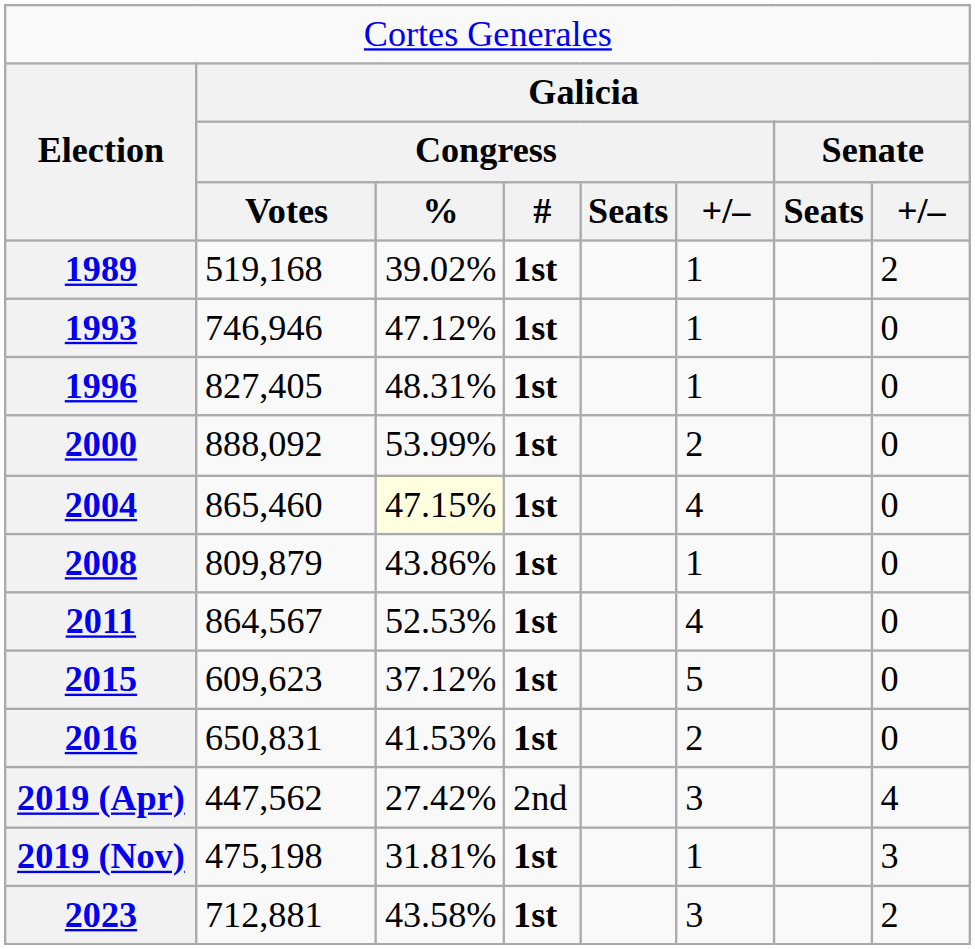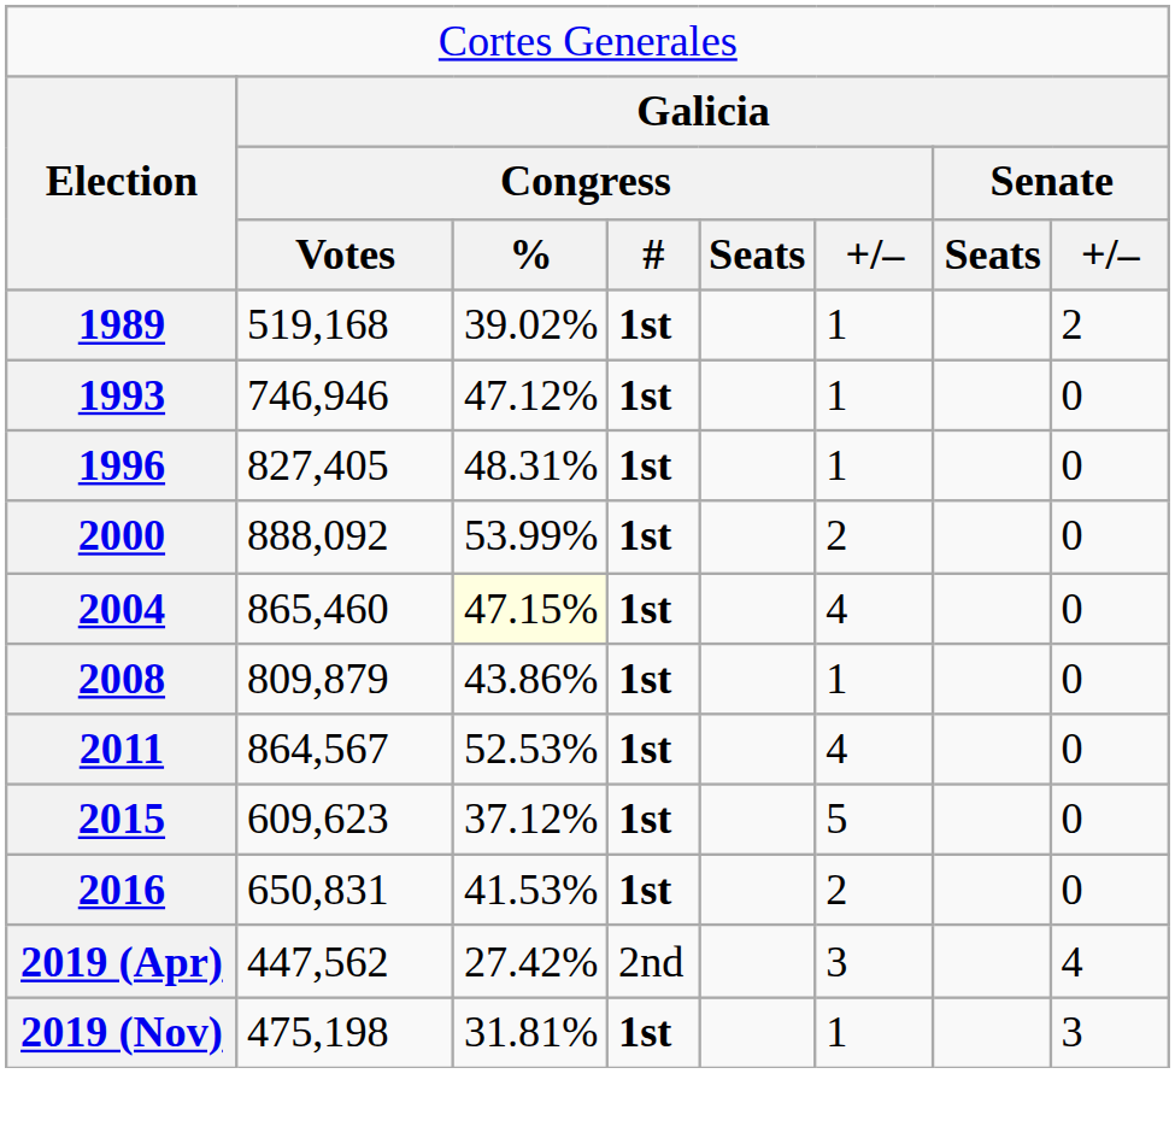- row: 2023 | 712,881 | 43.58% | 1st | 3 | 2
